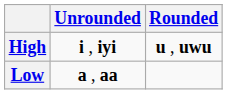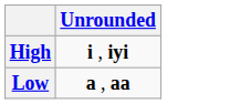- column: Rounded | u , uwu
